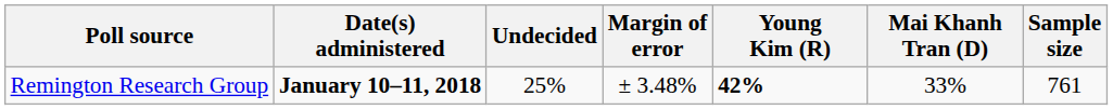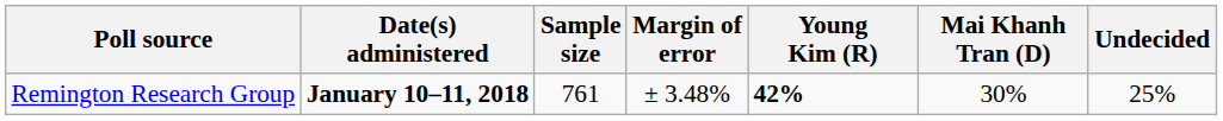columns swapped: Sample size <-> Undecided
Remington Research Group | Mai Khanh Tran (D): 33% -> 30%
